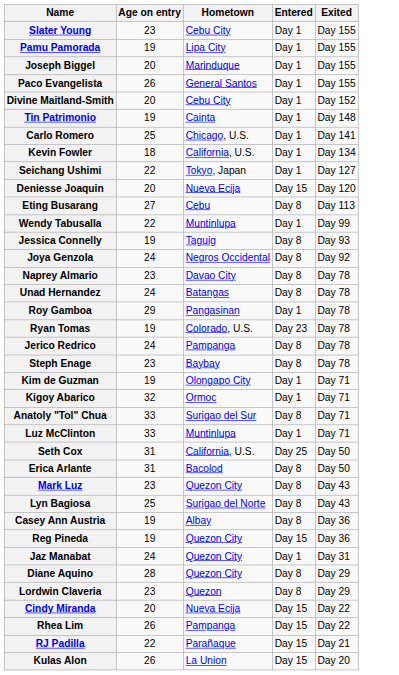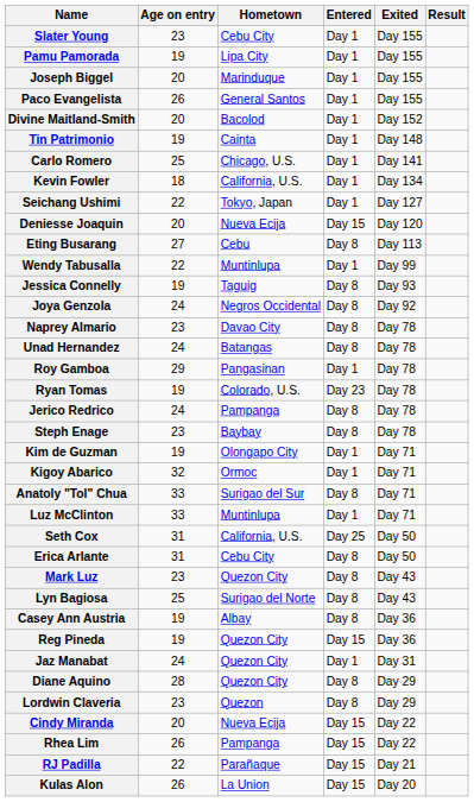+ column: Result
Divine Maitland-Smith | Hometown: Cebu City -> Bacolod
Erica Arlante | Hometown: Bacolod -> Cebu City
